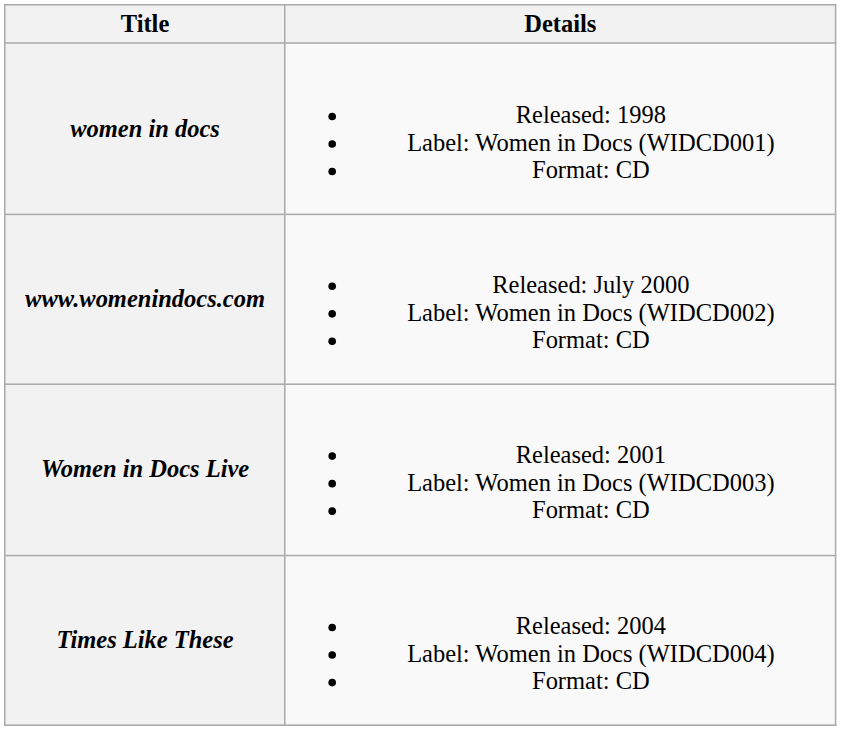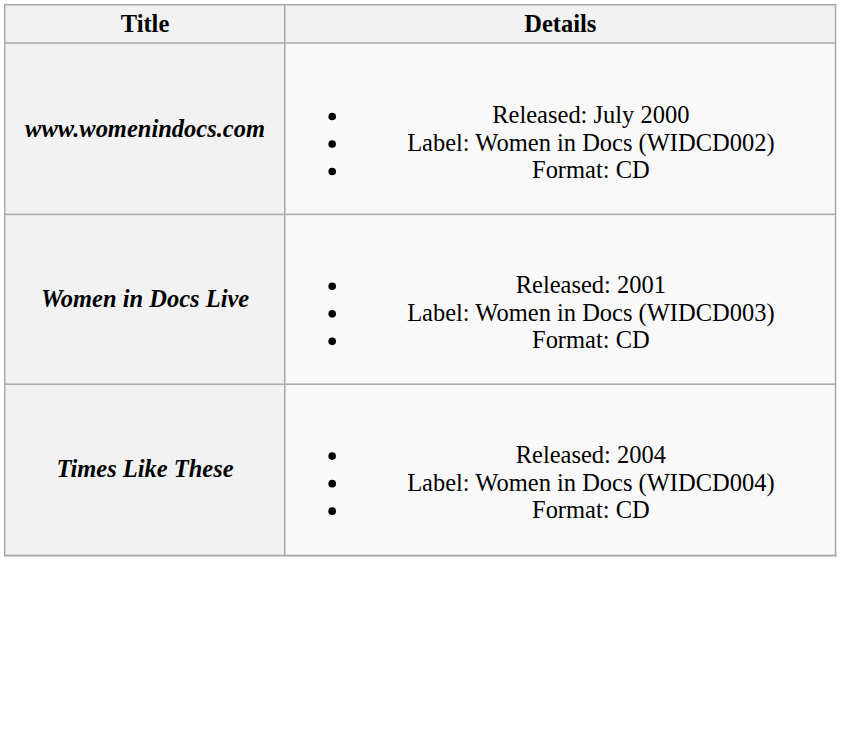- row: women in docs | Released: 1998 Label: Women in Docs (WIDCD001) Format: CD
